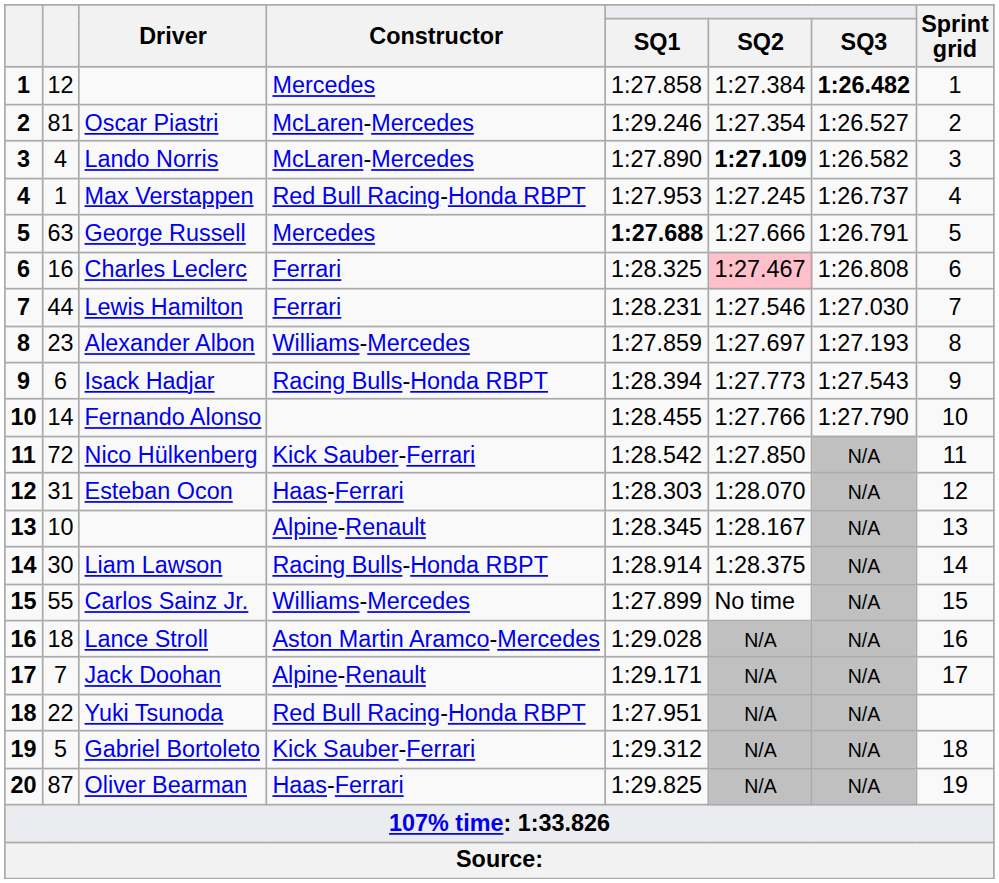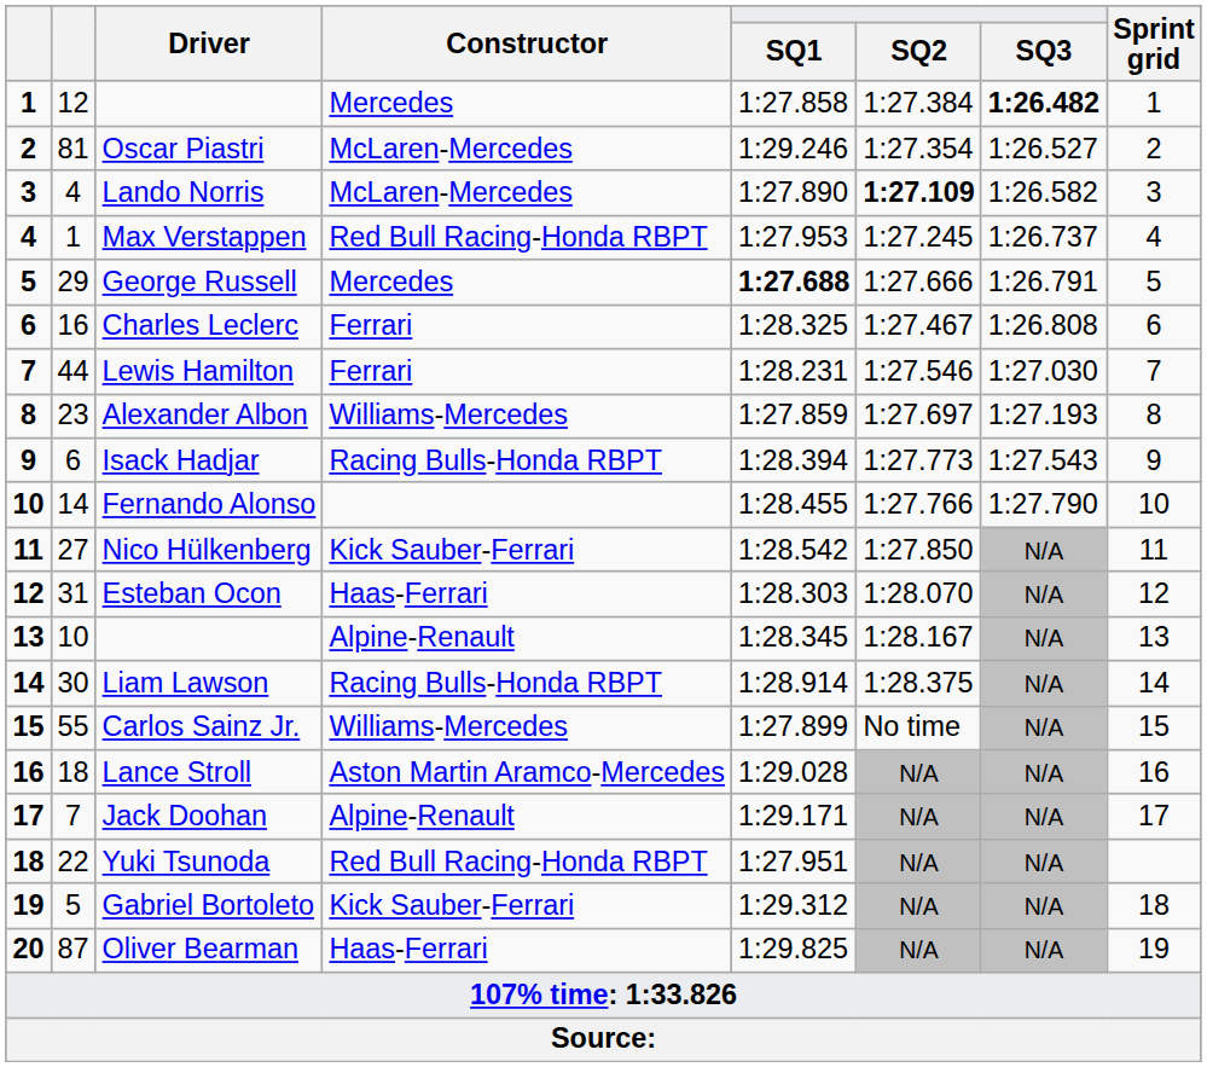George Russell | column 2: 63 -> 29
Charles Leclerc | SQ2: pink background -> no background
Nico Hülkenberg | column 2: 72 -> 27
